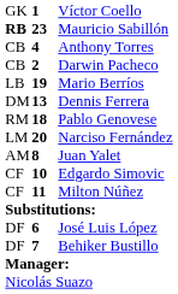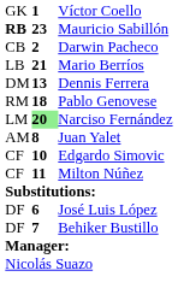- row: CB | 4 | Anthony Torres
Mario Berríos | column 2: 19 -> 21
Narciso Fernández | column 2: no background -> lightgreen background
